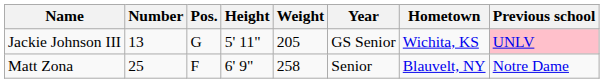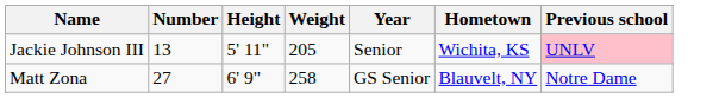- column: Pos. | G | F
Jackie Johnson III | Year: GS Senior -> Senior
Matt Zona | Number: 25 -> 27
Matt Zona | Year: Senior -> GS Senior
